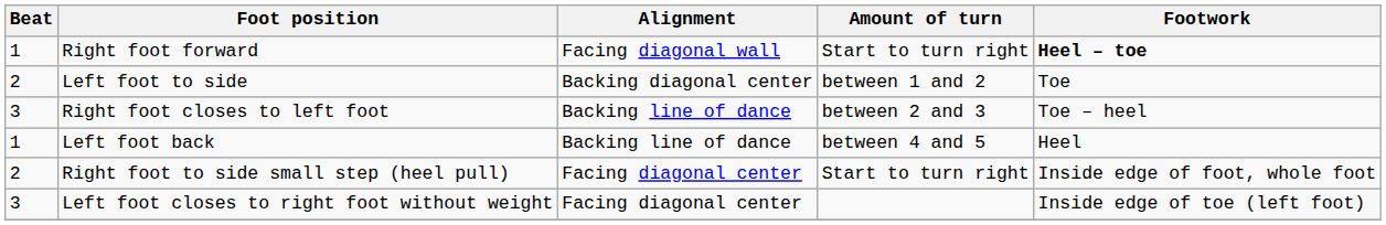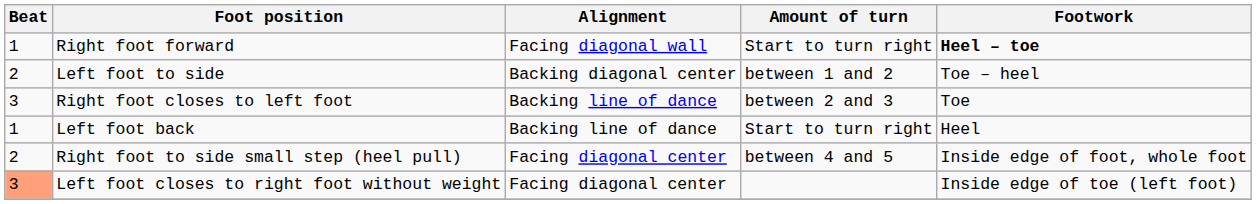Left foot to side | Footwork: Toe -> Toe – heel
Right foot closes to left foot | Footwork: Toe – heel -> Toe
Left foot back | Amount of turn: between 4 and 5 -> Start to turn right
Right foot to side small step (heel pull) | Amount of turn: Start to turn right -> between 4 and 5
Left foot closes to right foot without weight | Beat: no background -> lightsalmon background
